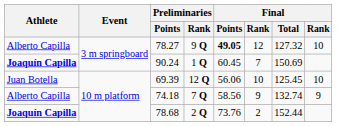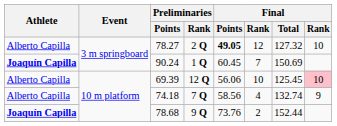78.27 | Preliminaries / Rank: 9 Q -> 2 Q
69.39 | Athlete: Juan Botella -> Alberto Capilla
69.39 | column 8: no background -> pink background
74.18 | column 6: 9 -> 4
78.68 | Preliminaries / Rank: 2 Q -> 9 Q
